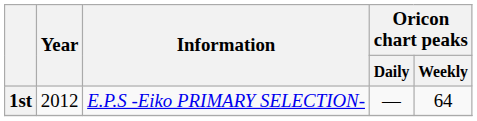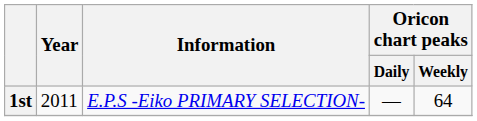1st | Year: 2012 -> 2011
